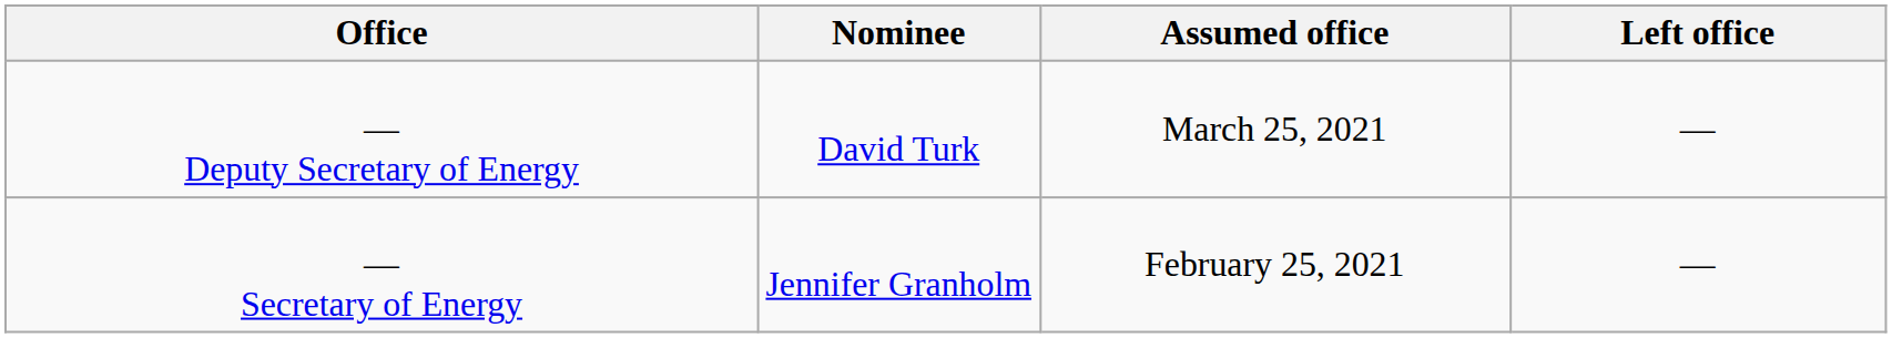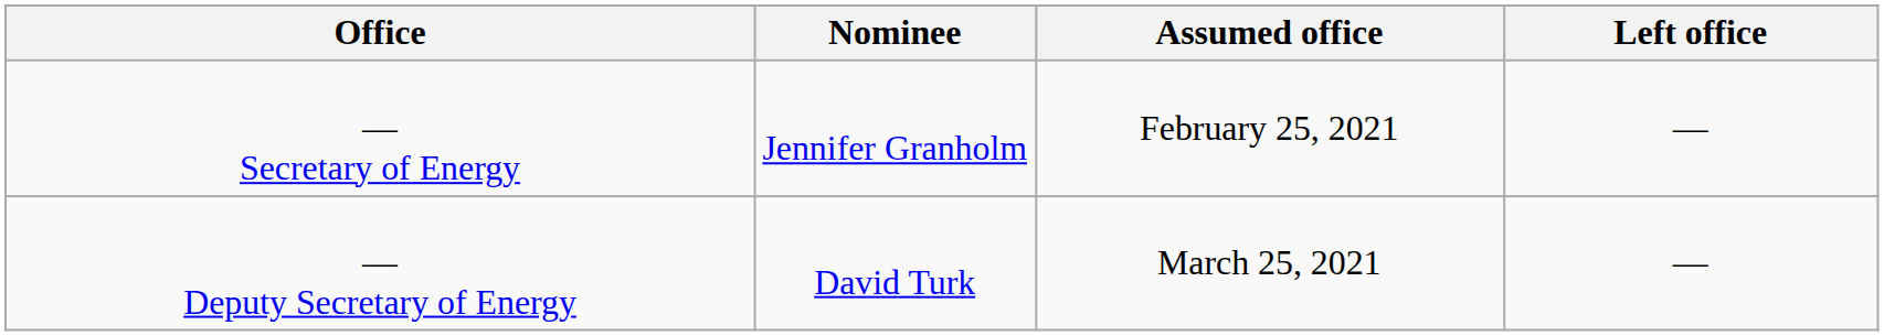rows swapped: — Secretary of Energy <-> — Deputy Secretary of Energy
